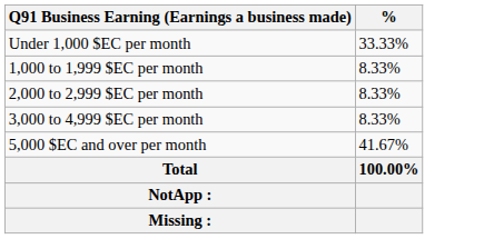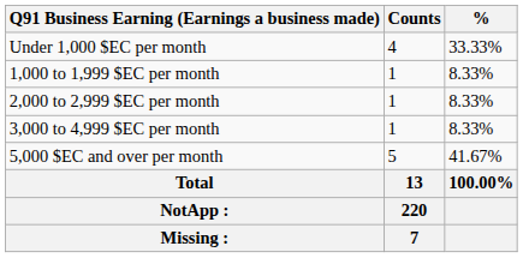+ column: Counts | 4 | 1 | 1 | 1 | 5 | 13 | 220 | 7
